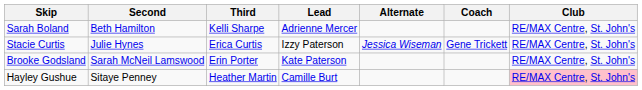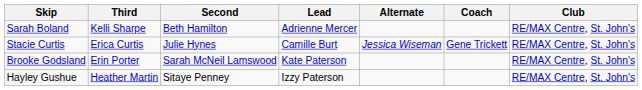columns swapped: Third <-> Second
Stacie Curtis | Lead: Izzy Paterson -> Camille Burt
Hayley Gushue | Lead: Camille Burt -> Izzy Paterson
Hayley Gushue | Club: pink background -> no background
